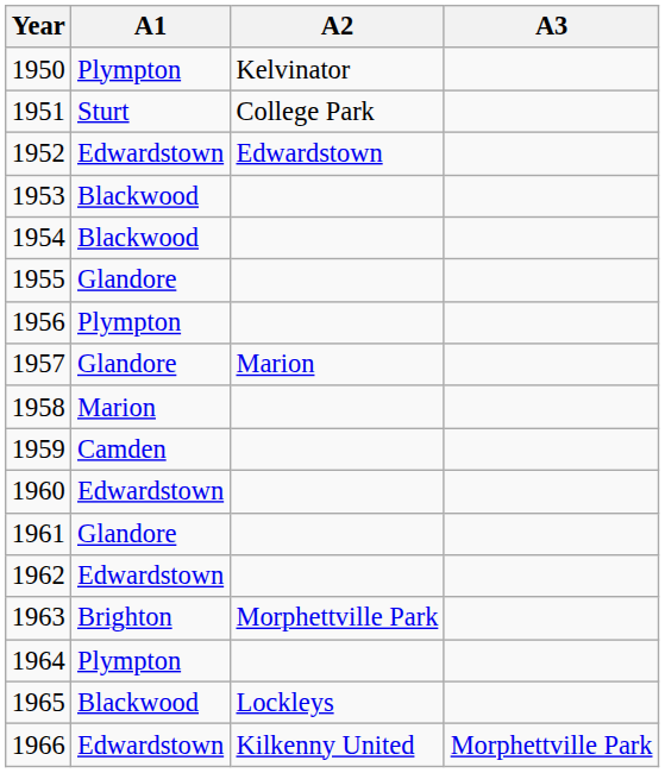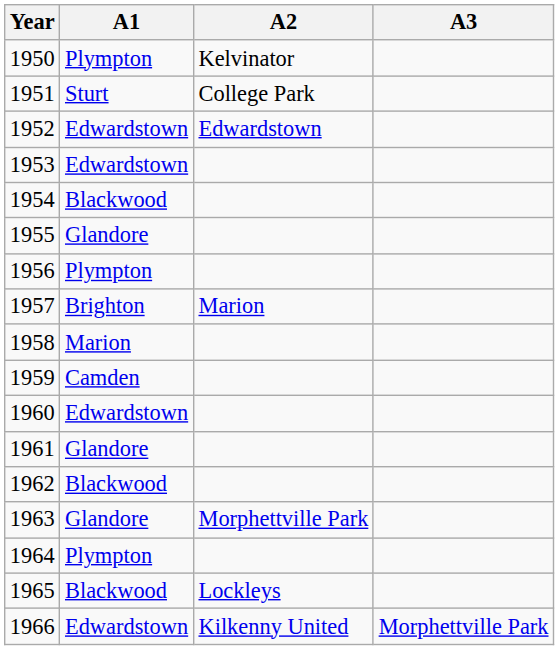1953 | A1: Blackwood -> Edwardstown
1957 | A1: Glandore -> Brighton
1962 | A1: Edwardstown -> Blackwood
1963 | A1: Brighton -> Glandore
